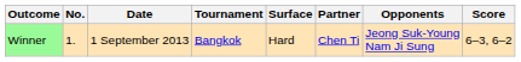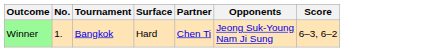- column: Date | 1 September 2013
